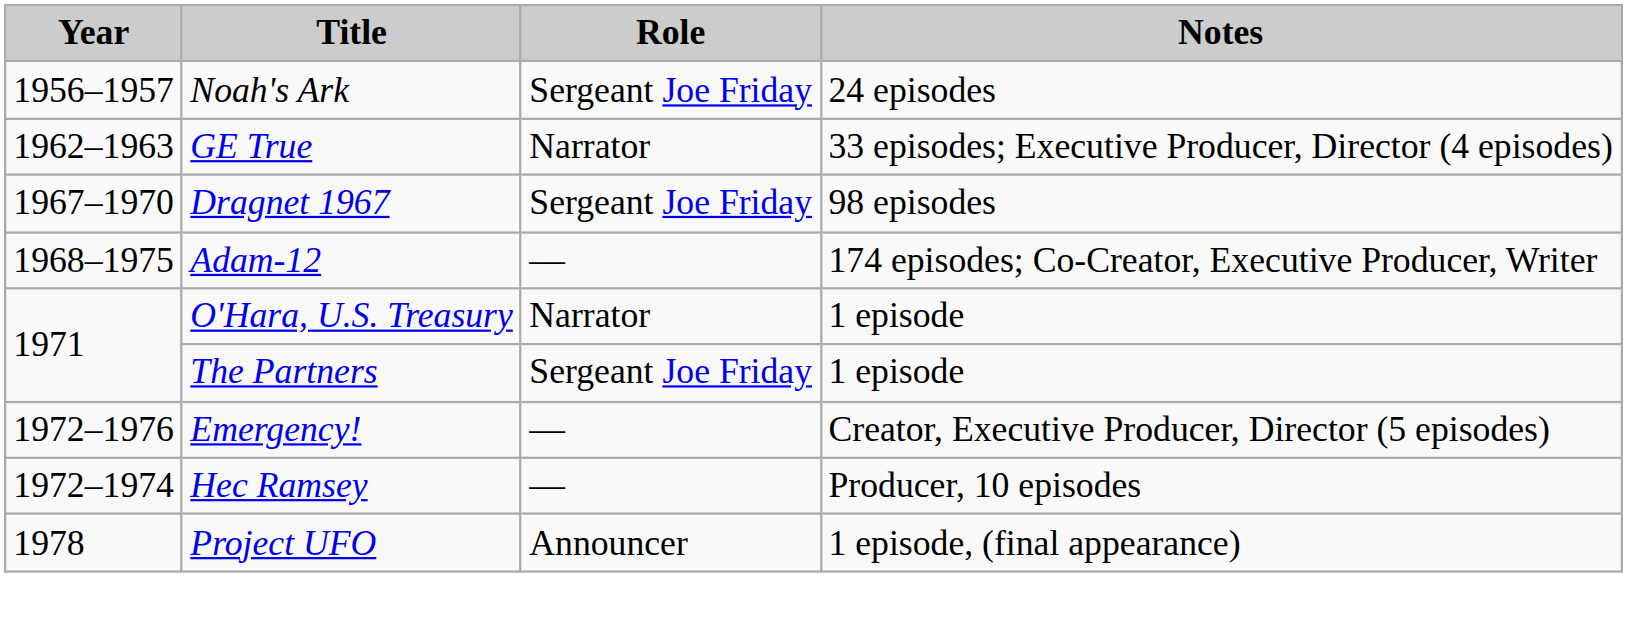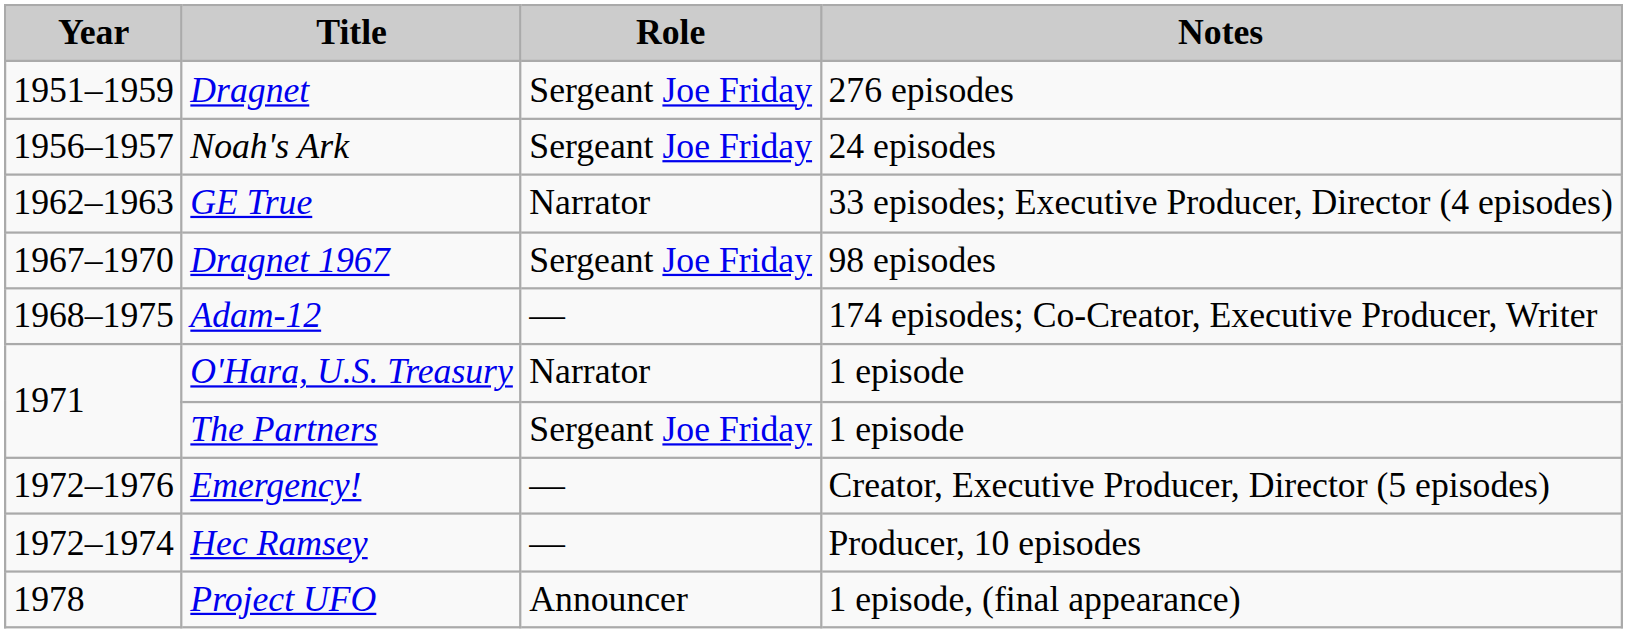+ row: 1951–1959 | Dragnet | Sergeant Joe Friday | 276 episodes
